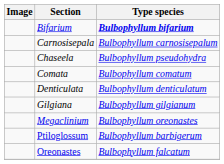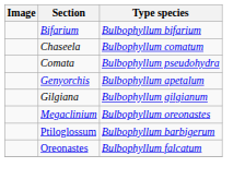Bifarium | Type species: bold -> normal
- row: Carnosisepala | Bulbophyllum carnosisepalum
Chaseela | Type species: Bulbophyllum pseudohydra -> Bulbophyllum comatum
Comata | Type species: Bulbophyllum comatum -> Bulbophyllum pseudohydra
- row: Denticulata | Bulbophyllum denticulatum
+ row: Genyorchis | Bulbophyllum apetalum
